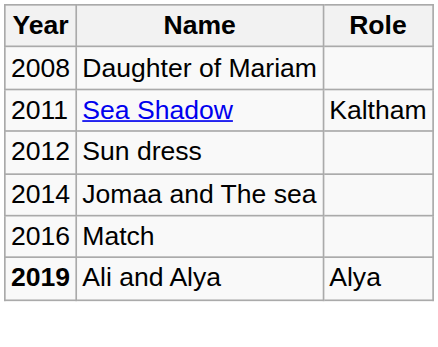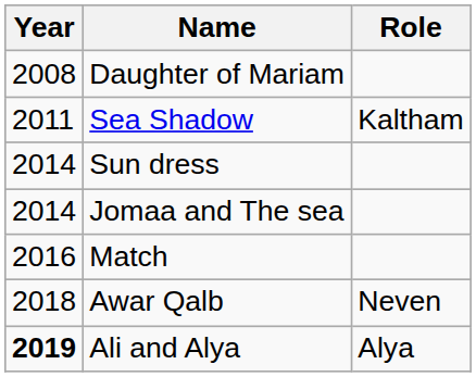Sun dress | Year: 2012 -> 2014
+ row: 2018 | Awar Qalb | Neven
